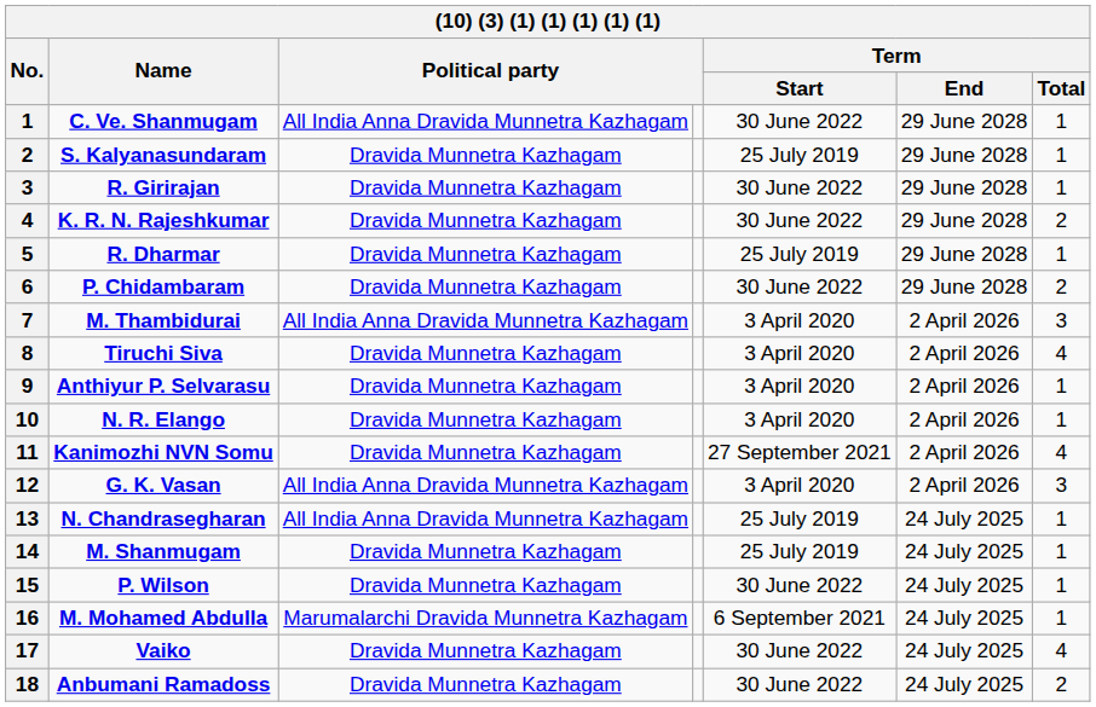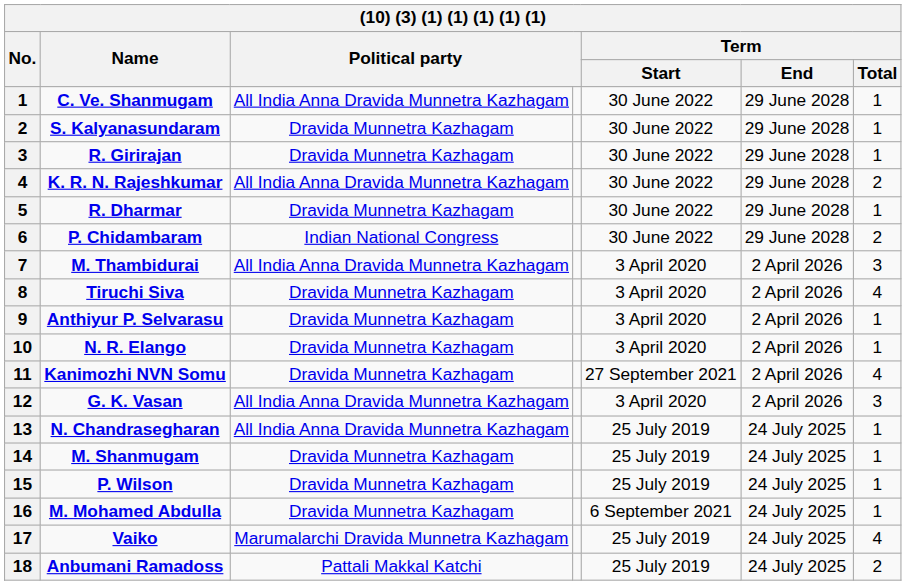S. Kalyanasundaram | Term / Start: 25 July 2019 -> 30 June 2022
K. R. N. Rajeshkumar | column 3: Dravida Munnetra Kazhagam -> All India Anna Dravida Munnetra Kazhagam
R. Dharmar | Term / Start: 25 July 2019 -> 30 June 2022
P. Chidambaram | column 3: Dravida Munnetra Kazhagam -> Indian National Congress
P. Wilson | Term / Start: 30 June 2022 -> 25 July 2019
M. Mohamed Abdulla | column 3: Marumalarchi Dravida Munnetra Kazhagam -> Dravida Munnetra Kazhagam
Vaiko | column 3: Dravida Munnetra Kazhagam -> Marumalarchi Dravida Munnetra Kazhagam
Vaiko | Term / Start: 30 June 2022 -> 25 July 2019
Anbumani Ramadoss | column 3: Dravida Munnetra Kazhagam -> Pattali Makkal Katchi
Anbumani Ramadoss | Term / Start: 30 June 2022 -> 25 July 2019
